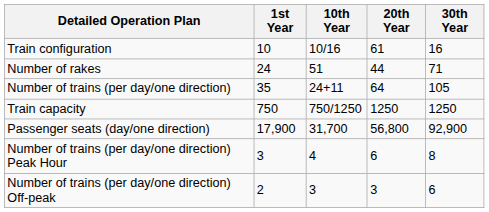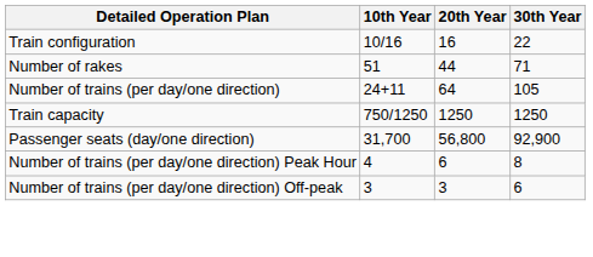- column: 1st Year | 10 | 24 | 35 | 750 | 17,900 | 3 | 2
Train configuration | 20th Year: 61 -> 16
Train configuration | 30th Year: 16 -> 22
